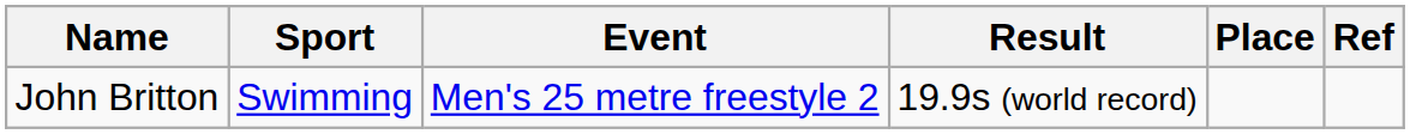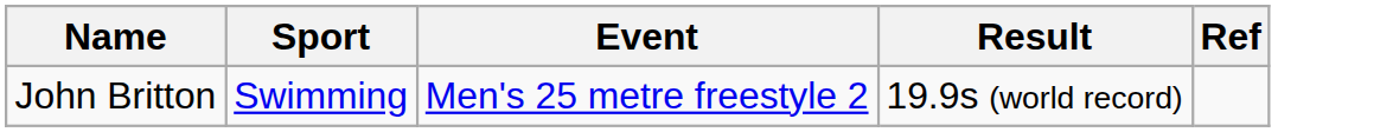- column: Place
